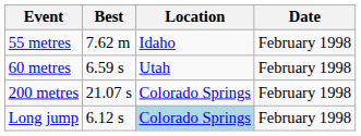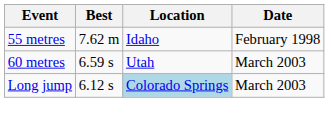60 metres | Date: February 1998 -> March 2003
- row: 200 metres | 21.07 s | Colorado Springs | February 1998
Long jump | Date: February 1998 -> March 2003
